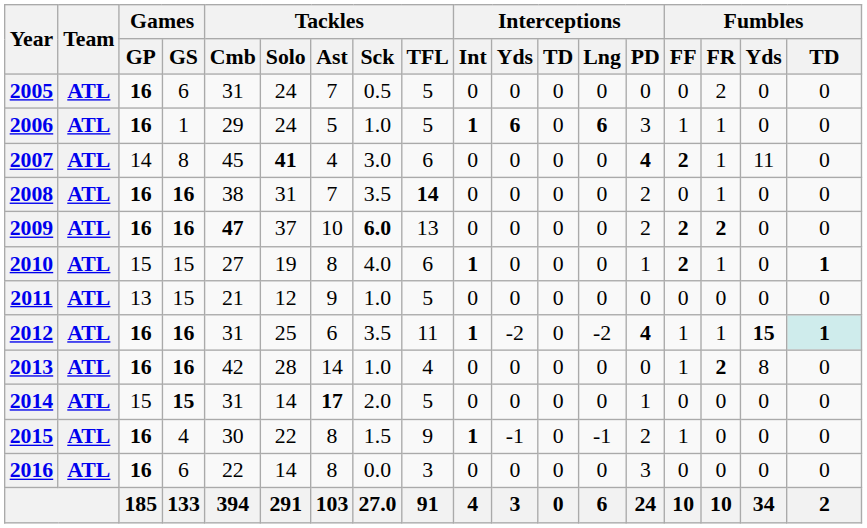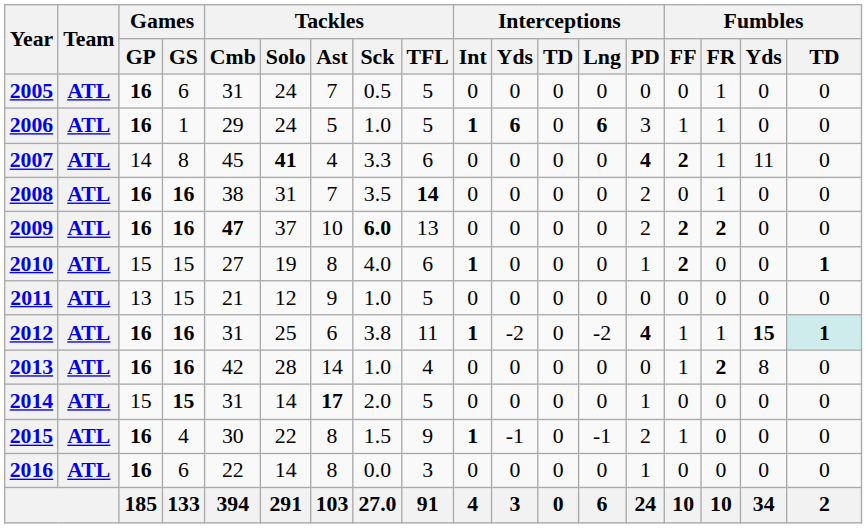2005 | Fumbles / FR: 2 -> 1
2007 | Tackles / Sck: 3.0 -> 3.3
2010 | Fumbles / FR: 1 -> 0
2012 | Tackles / Sck: 3.5 -> 3.8
2016 | Interceptions / PD: 3 -> 1
